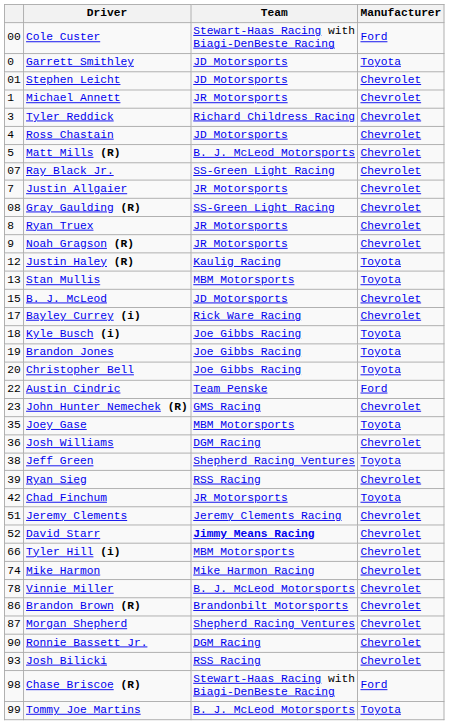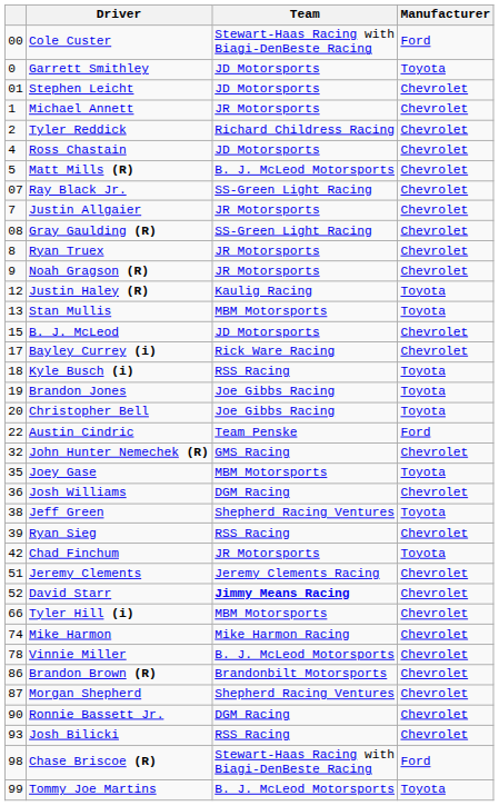Tyler Reddick | column 1: 3 -> 2
Kyle Busch (i) | Team: Joe Gibbs Racing -> RSS Racing
John Hunter Nemechek (R) | column 1: 23 -> 32
